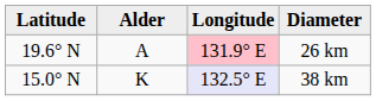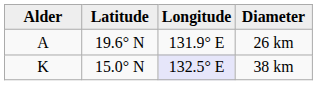columns swapped: Alder <-> Latitude
26 km | Longitude: pink background -> no background
